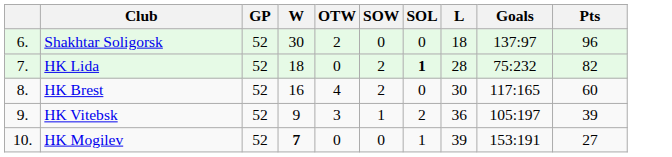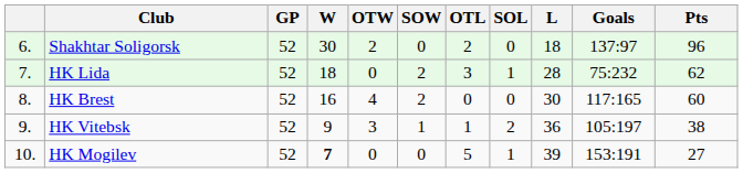+ column: OTL | 2 | 3 | 0 | 1 | 5
HK Lida | SOL: bold -> normal
HK Lida | Pts: 82 -> 62
HK Vitebsk | Pts: 39 -> 38
